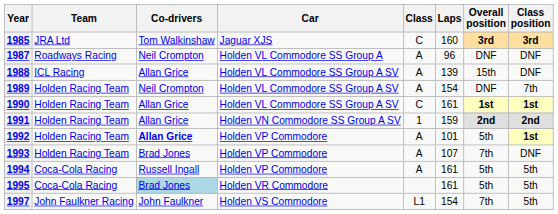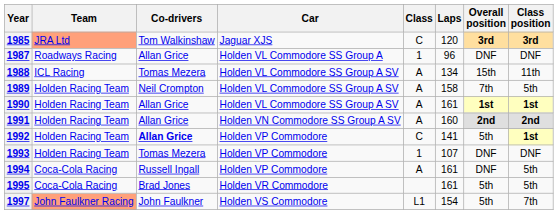1985 | Team: no background -> lightsalmon background
1985 | Laps: 160 -> 120
1987 | Co-drivers: Neil Crompton -> Allan Grice
1987 | Class: A -> 1
1988 | Co-drivers: Allan Grice -> Tomas Mezera
1988 | Laps: 139 -> 134
1988 | Class position: DNF -> 11th
1989 | Laps: 154 -> 158
1989 | Overall position: DNF -> 7th
1989 | Class position: 7th -> 5th
1990 | Class: C -> A
1991 | Class: 1 -> A
1991 | Laps: 159 -> 160
1992 | Class: A -> C
1992 | Laps: 101 -> 141
1993 | Co-drivers: Brad Jones -> Tomas Mezera
1993 | Class: A -> 1
1993 | Overall position: 7th -> DNF
1994 | Overall position: 5th -> DNF
1995 | Co-drivers: lightblue background -> no background
1997 | Team: no background -> lightsalmon background
1997 | Overall position: 7th -> 5th
1997 | Class position: 5th -> 7th
